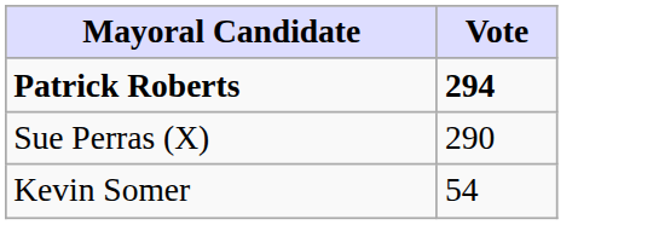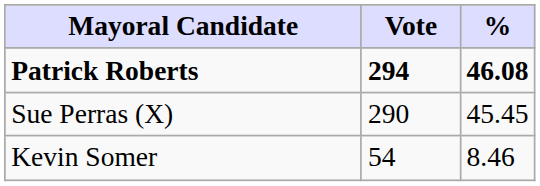+ column: % | 46.08 | 45.45 | 8.46
